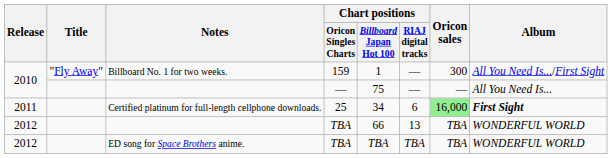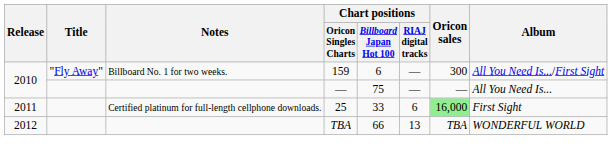Billboard No. 1 for two weeks. | Chart positions / Billboard Japan Hot 100: 1 -> 6
Certified platinum for full-length cellphone downloads. | Chart positions / Billboard Japan Hot 100: 34 -> 33
Certified platinum for full-length cellphone downloads. | Album: bold -> normal
- row: 2012 | ED song for Space Brothers anime. | TBA | TBA | TBA | TBA | WONDERFUL WORLD
